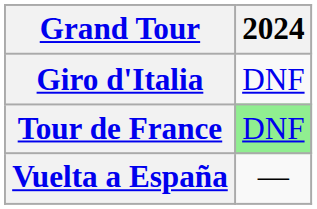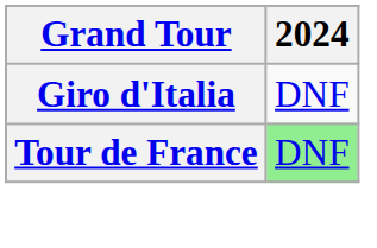- row: Vuelta a España | —
